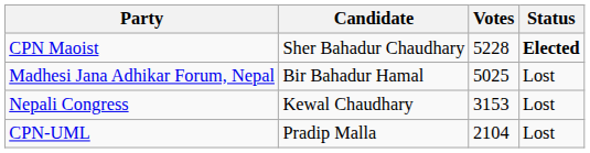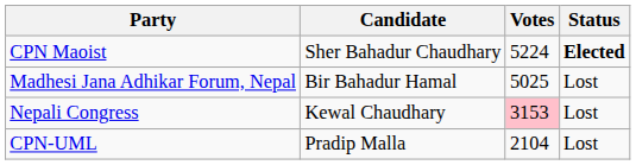CPN Maoist | Votes: 5228 -> 5224
Nepali Congress | Votes: no background -> pink background
